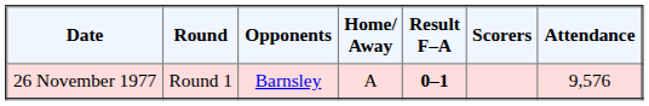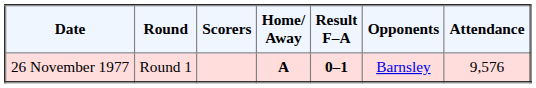columns swapped: Opponents <-> Scorers
26 November 1977 | Home/ Away: normal -> bold
